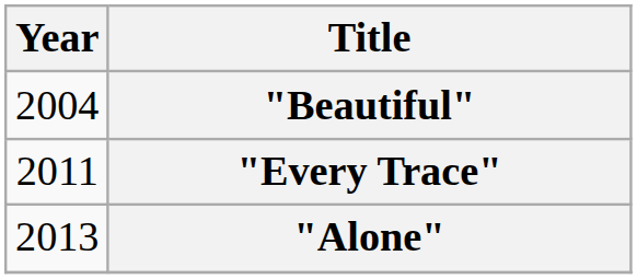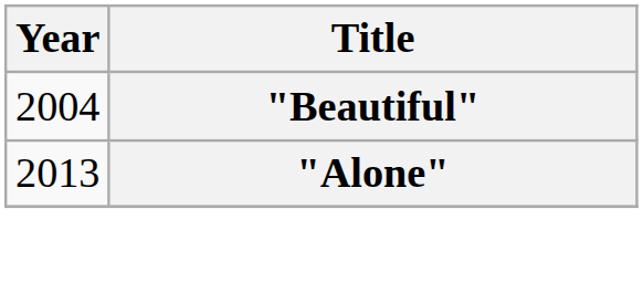- row: 2011 | "Every Trace"
